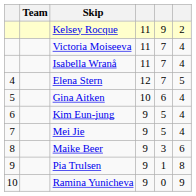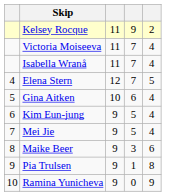- column: Team
